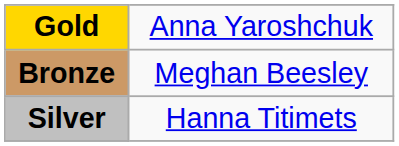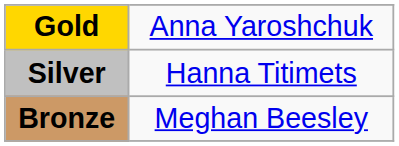rows swapped: Silver <-> Bronze
